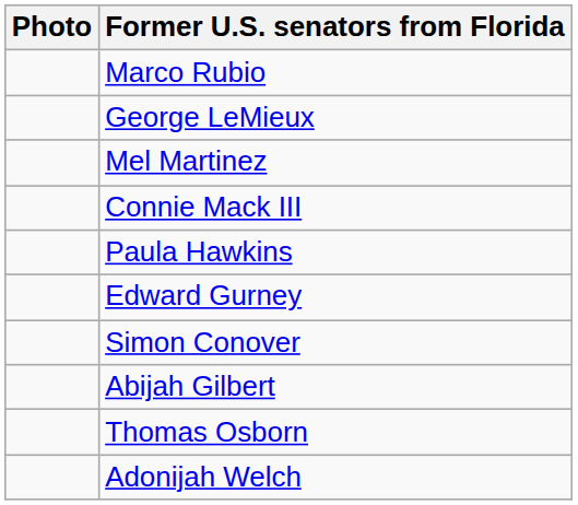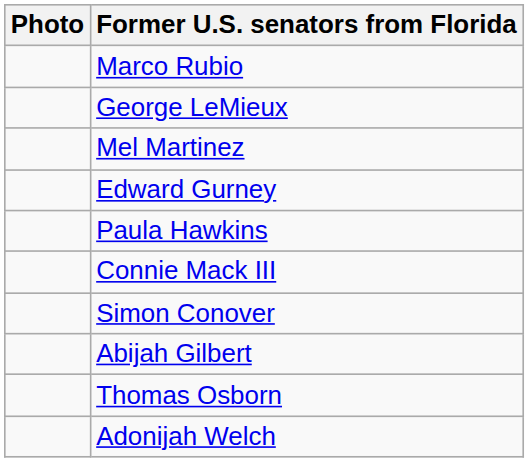rows swapped: Connie Mack III <-> Edward Gurney
